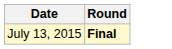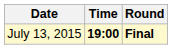+ column: Time | 19:00
